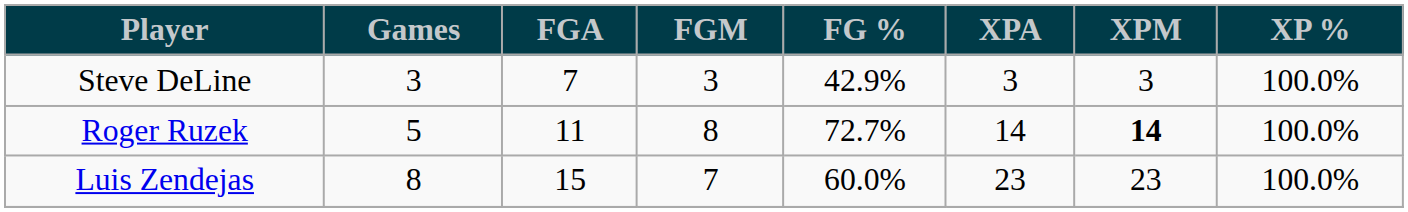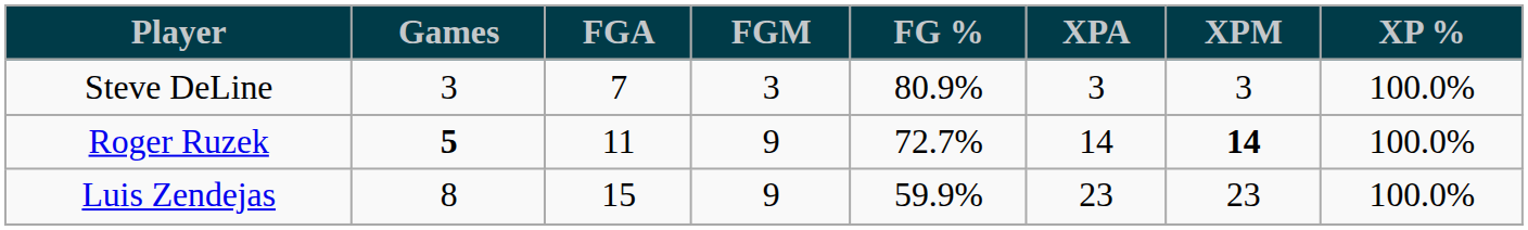Steve DeLine | FG %: 42.9% -> 80.9%
Roger Ruzek | Games: normal -> bold
Roger Ruzek | FGM: 8 -> 9
Luis Zendejas | FGM: 7 -> 9
Luis Zendejas | FG %: 60.0% -> 59.9%
